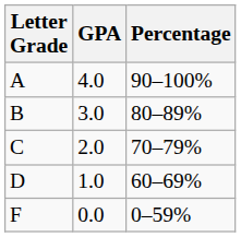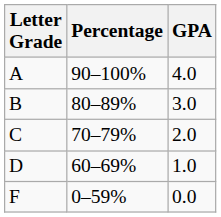columns swapped: Percentage <-> GPA
